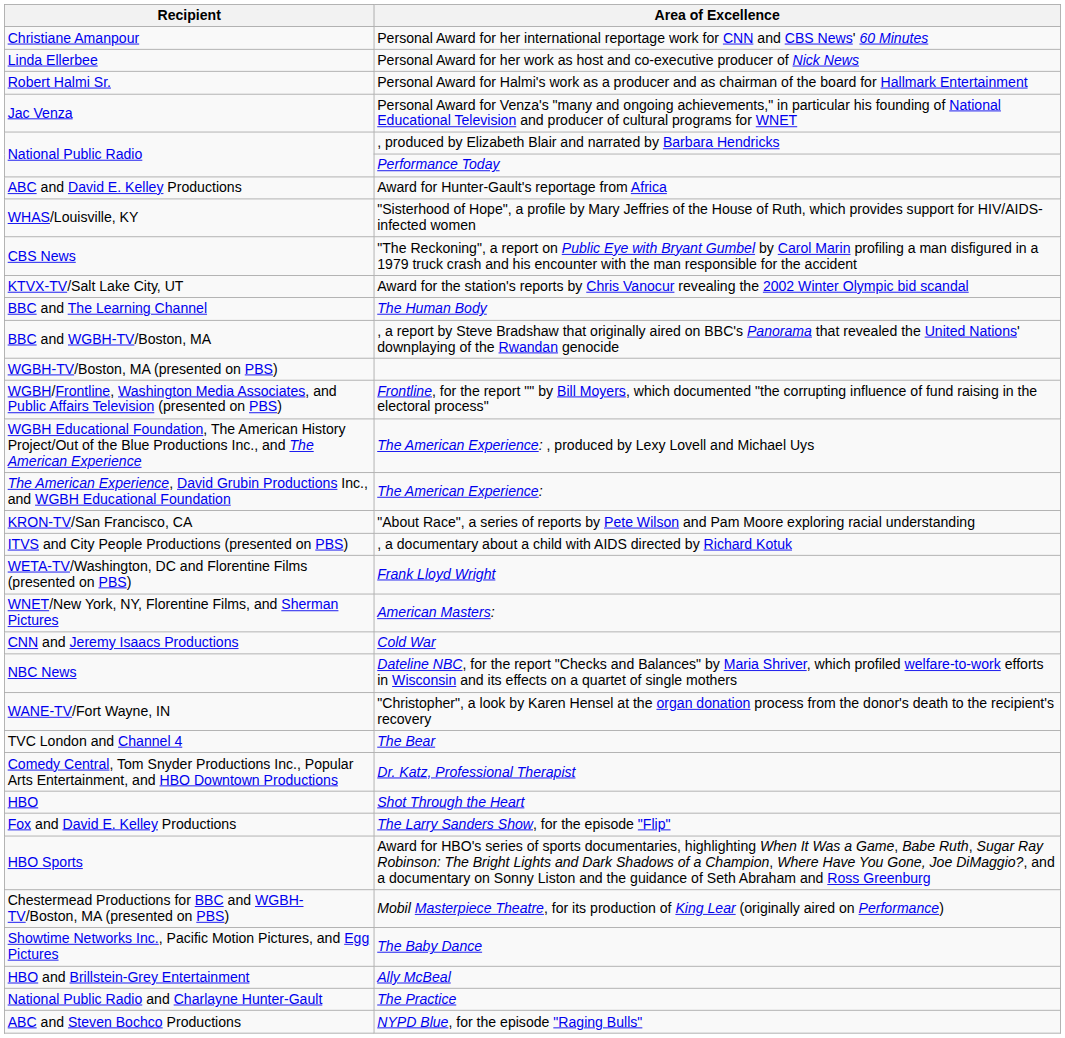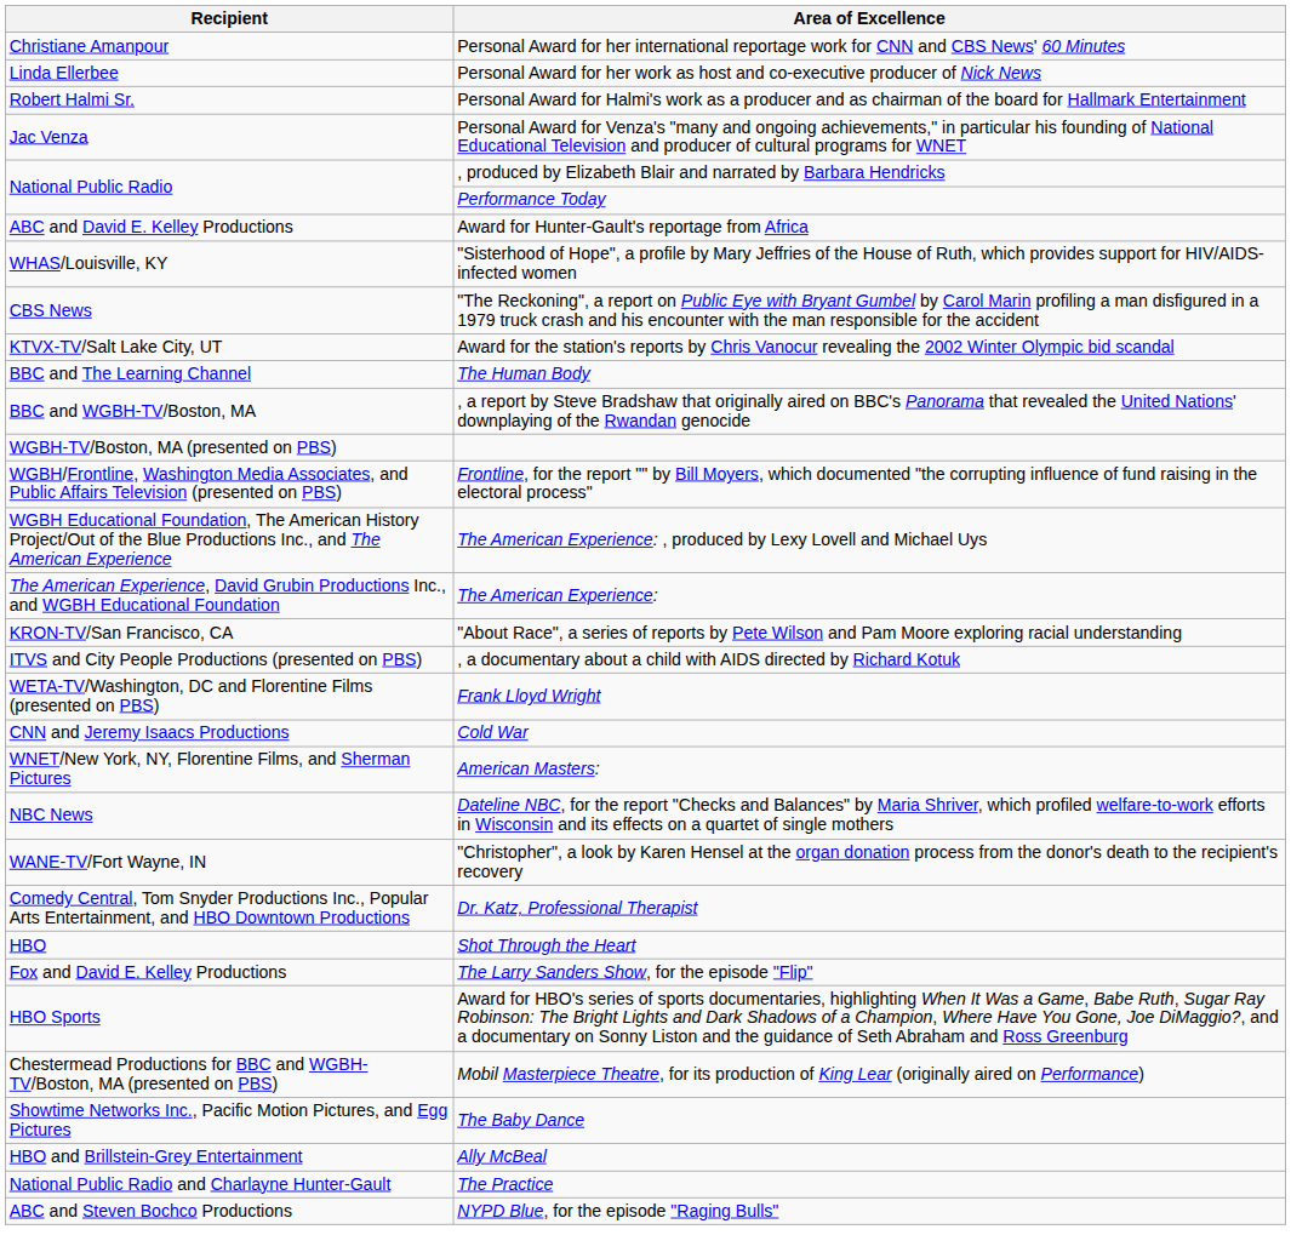rows swapped: American Masters: <-> Cold War
- row: TVC London and Channel 4 | The Bear
